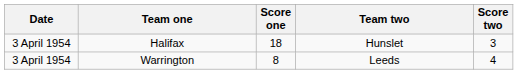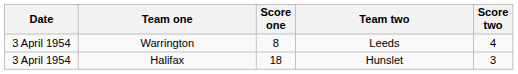rows swapped: Halifax <-> Warrington
